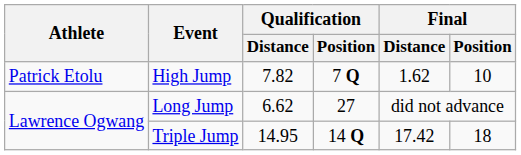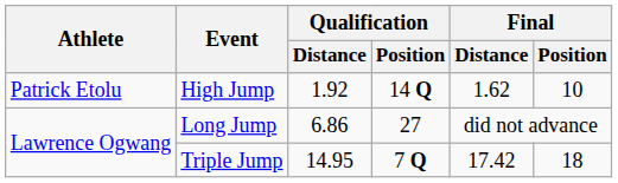High Jump | Qualification / Distance: 7.82 -> 1.92
High Jump | Qualification / Position: 7 Q -> 14 Q
Long Jump | Qualification / Distance: 6.62 -> 6.86
Triple Jump | Qualification / Position: 14 Q -> 7 Q
